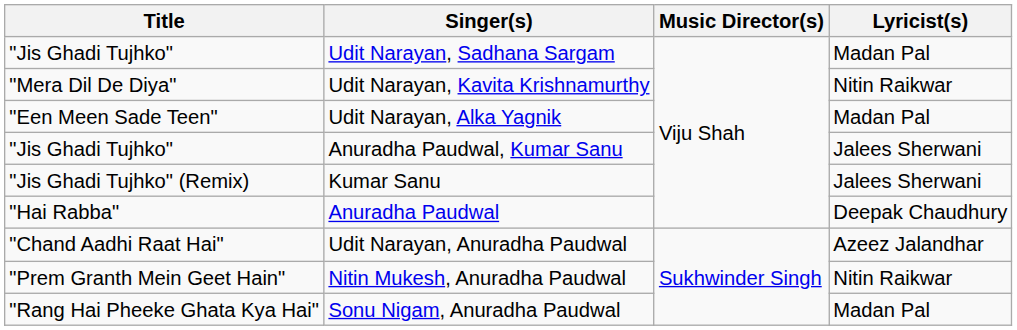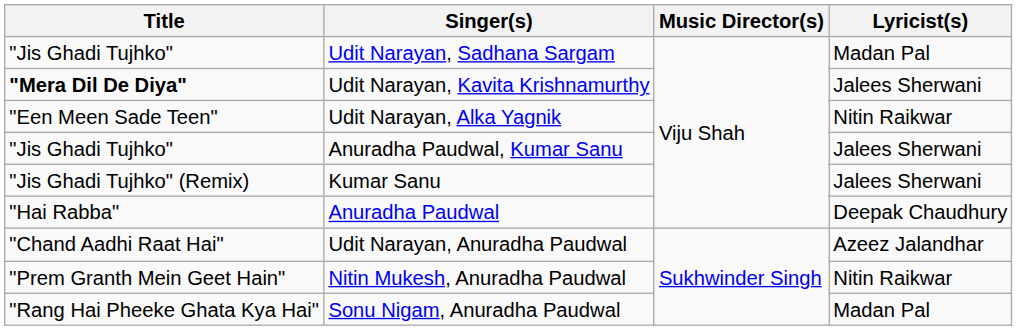Udit Narayan, Kavita Krishnamurthy | Title: normal -> bold
Udit Narayan, Kavita Krishnamurthy | Lyricist(s): Nitin Raikwar -> Jalees Sherwani
Udit Narayan, Alka Yagnik | Lyricist(s): Madan Pal -> Nitin Raikwar
